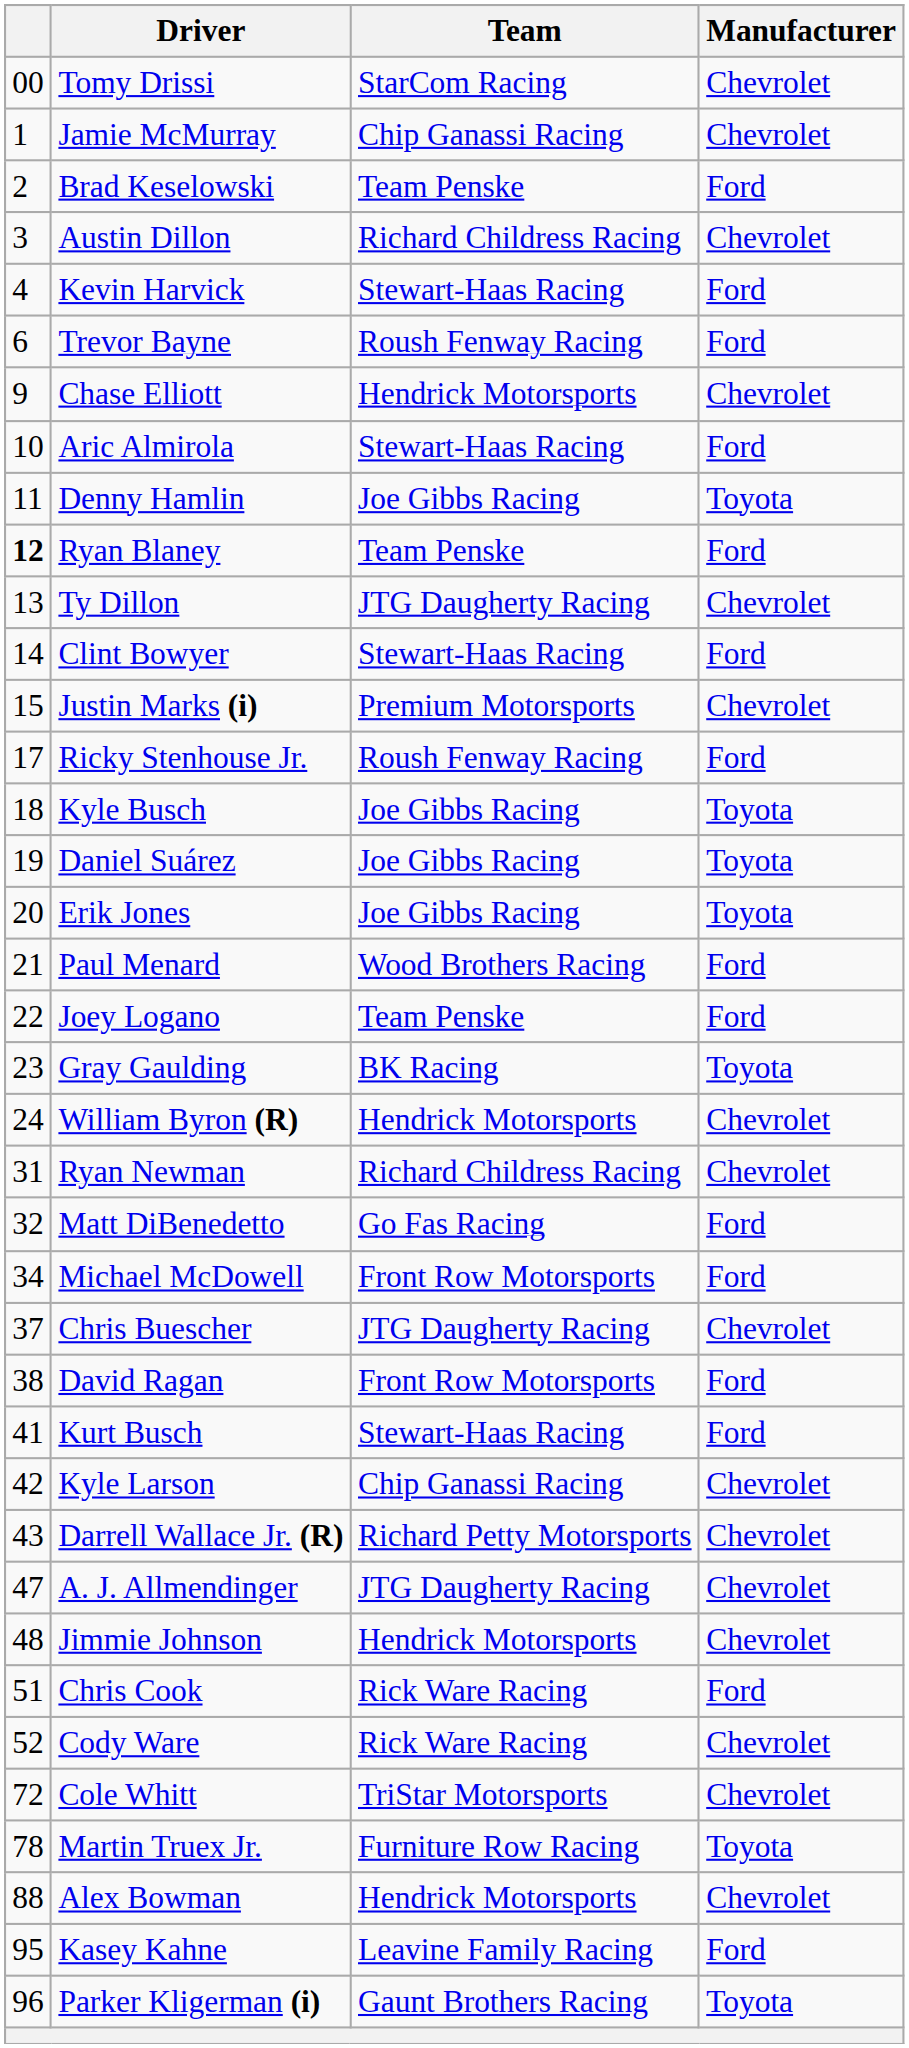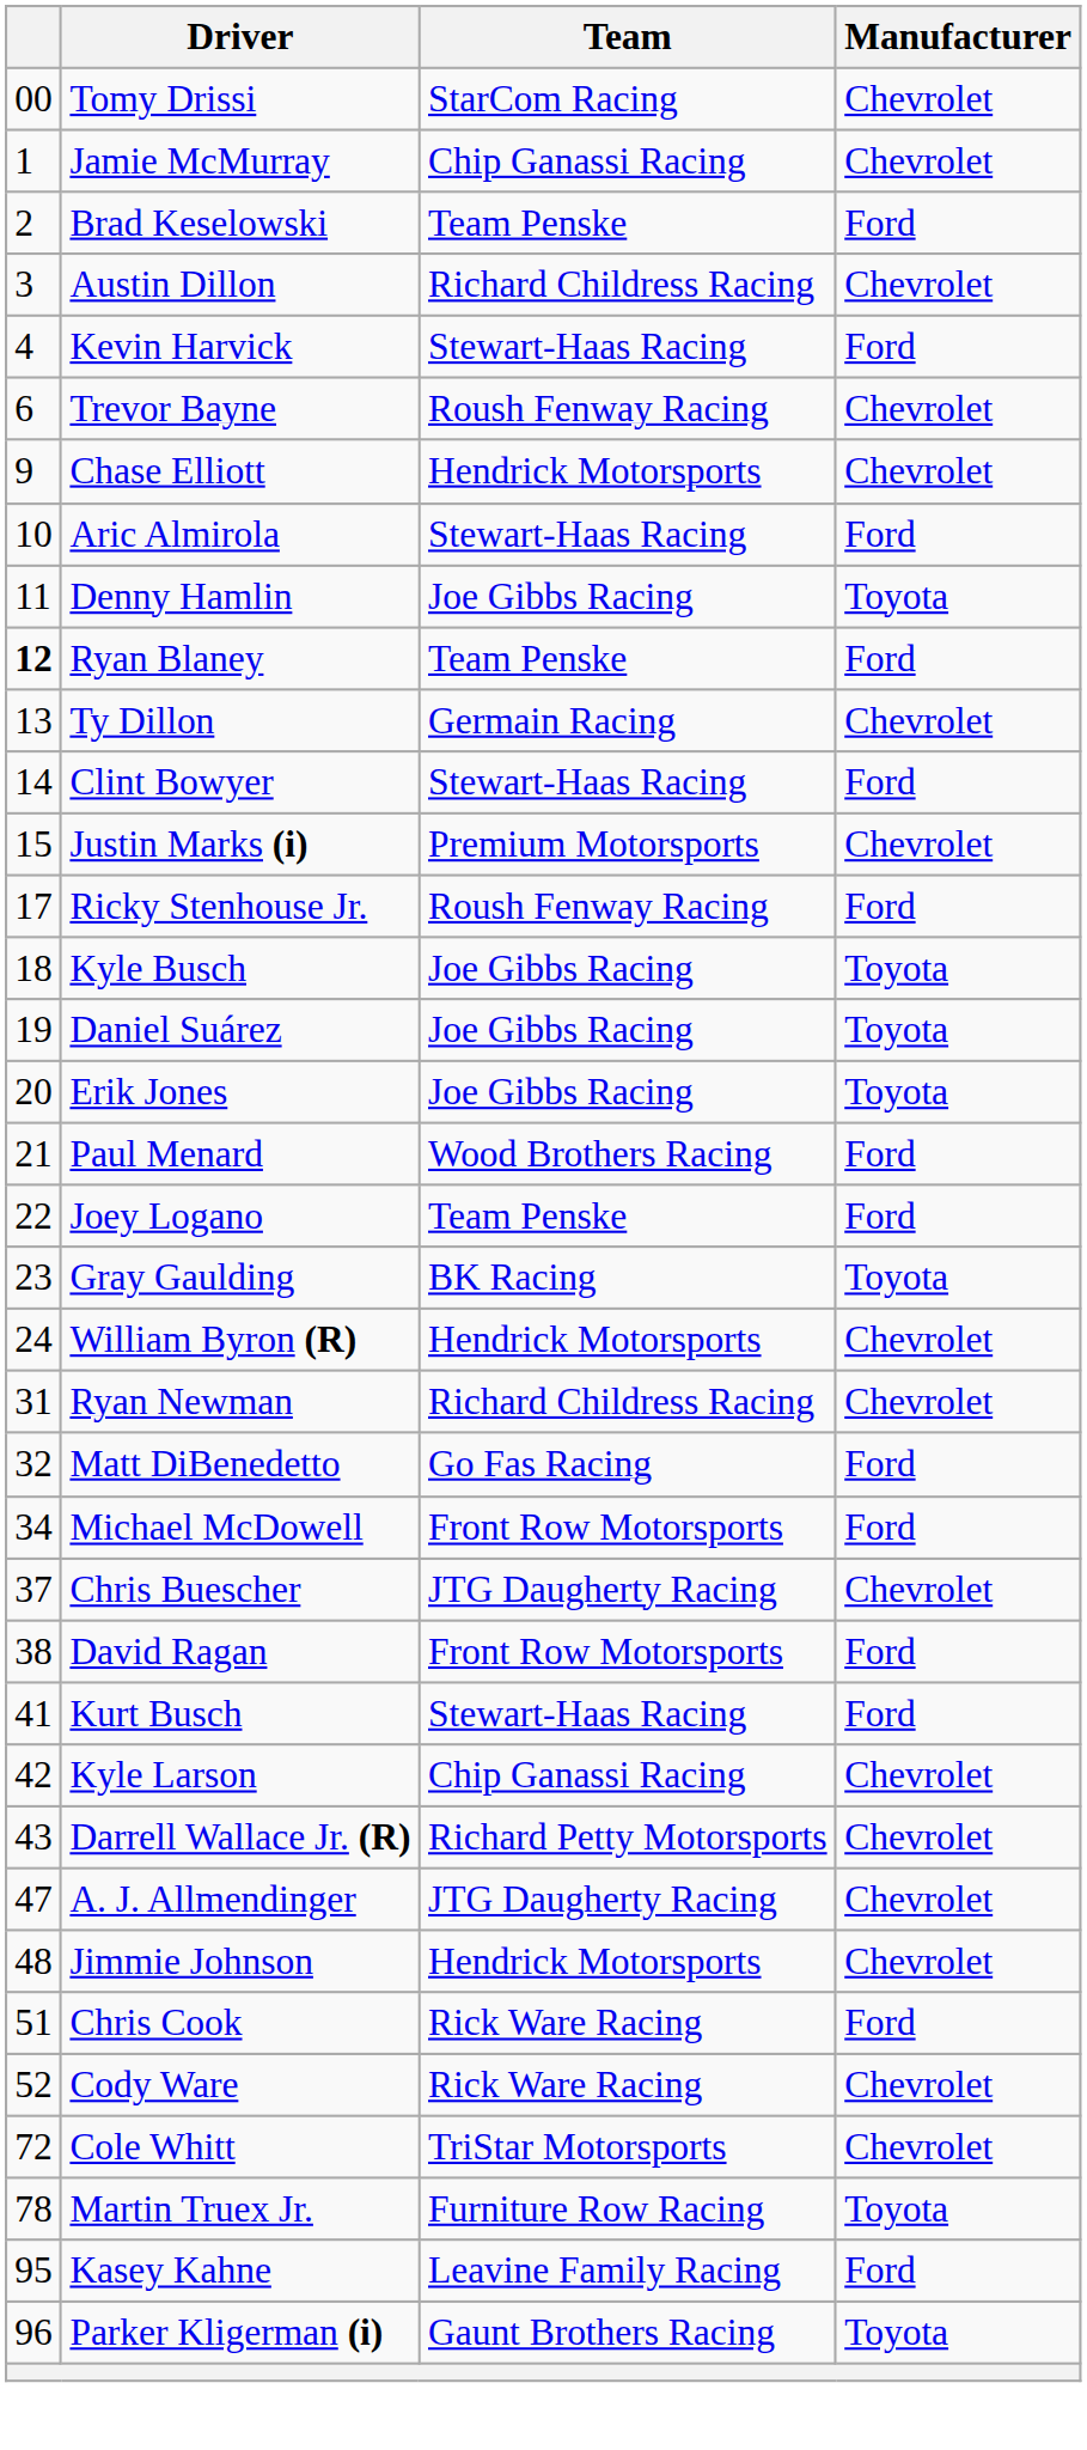Trevor Bayne | Manufacturer: Ford -> Chevrolet
Ty Dillon | Team: JTG Daugherty Racing -> Germain Racing
- row: 88 | Alex Bowman | Hendrick Motorsports | Chevrolet
